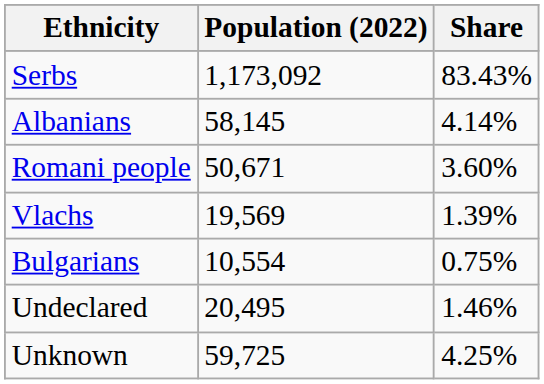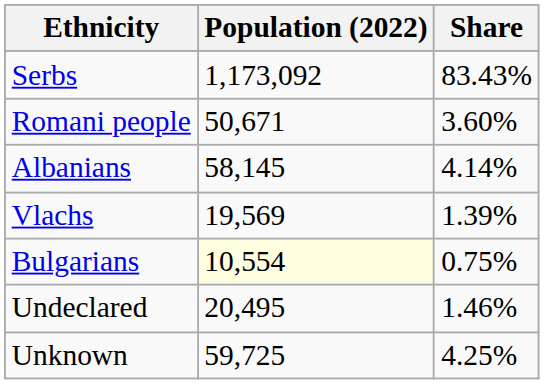rows swapped: Albanians <-> Romani people
Bulgarians | Population (2022): no background -> lightyellow background
